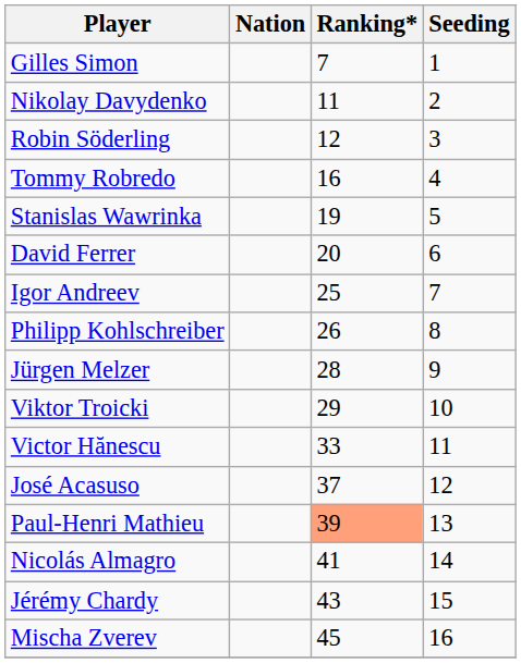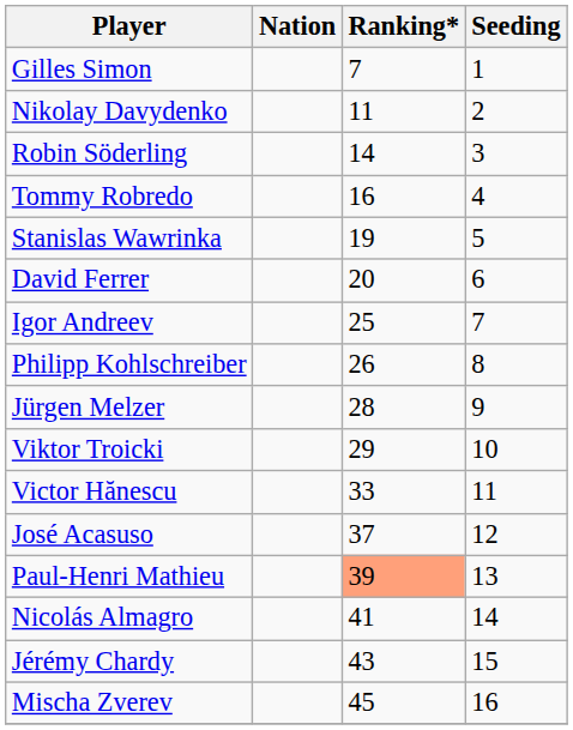Robin Söderling | Ranking*: 12 -> 14
